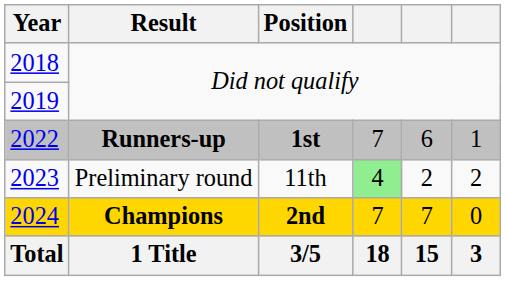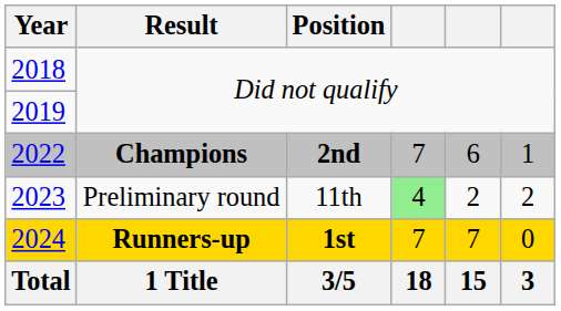2022 | Result: Runners-up -> Champions
2022 | Position: 1st -> 2nd
2024 | Result: Champions -> Runners-up
2024 | Position: 2nd -> 1st
